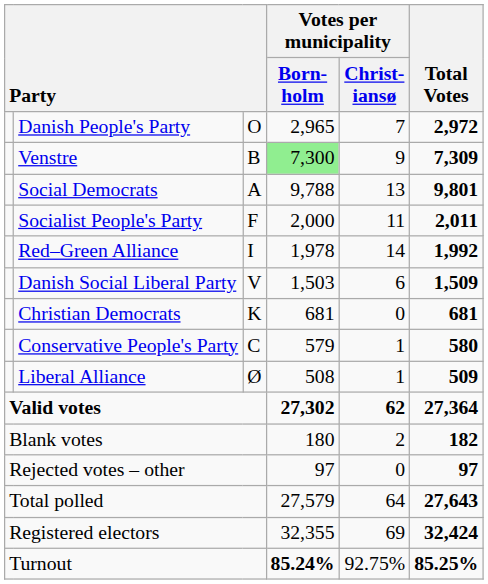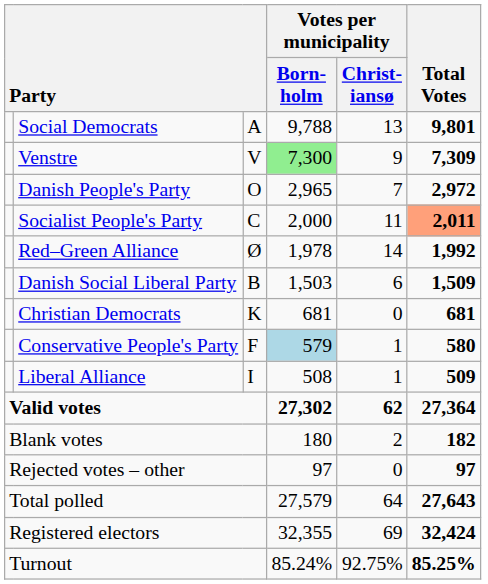rows swapped: Social Democrats <-> Danish People's Party
Venstre | column 3: B -> V
Socialist People's Party | column 3: F -> C
Socialist People's Party | Total Votes: no background -> lightsalmon background
Red–Green Alliance | column 3: I -> Ø
Danish Social Liberal Party | column 3: V -> B
Conservative People's Party | column 3: C -> F
Conservative People's Party | Votes per municipality / Born- holm: no background -> lightblue background
Liberal Alliance | column 3: Ø -> I
Turnout | Votes per municipality / Born- holm: bold -> normal
